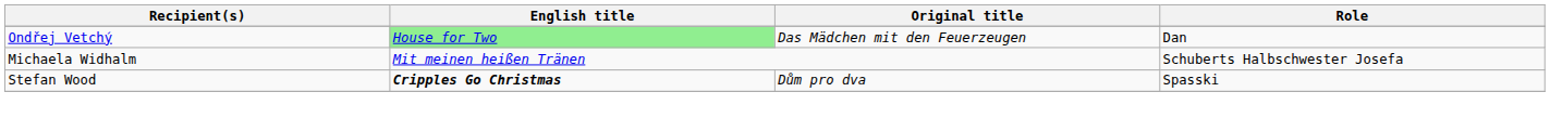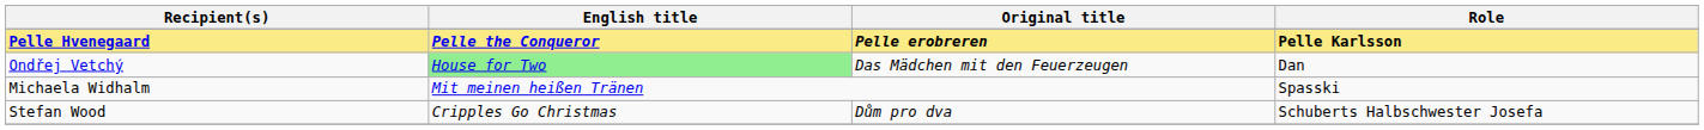+ row: Pelle Hvenegaard | Pelle the Conqueror | Pelle erobreren | Pelle Karlsson
Michaela Widhalm | Role: Schuberts Halbschwester Josefa -> Spasski
Stefan Wood | English title: bold -> normal
Stefan Wood | Role: Spasski -> Schuberts Halbschwester Josefa
